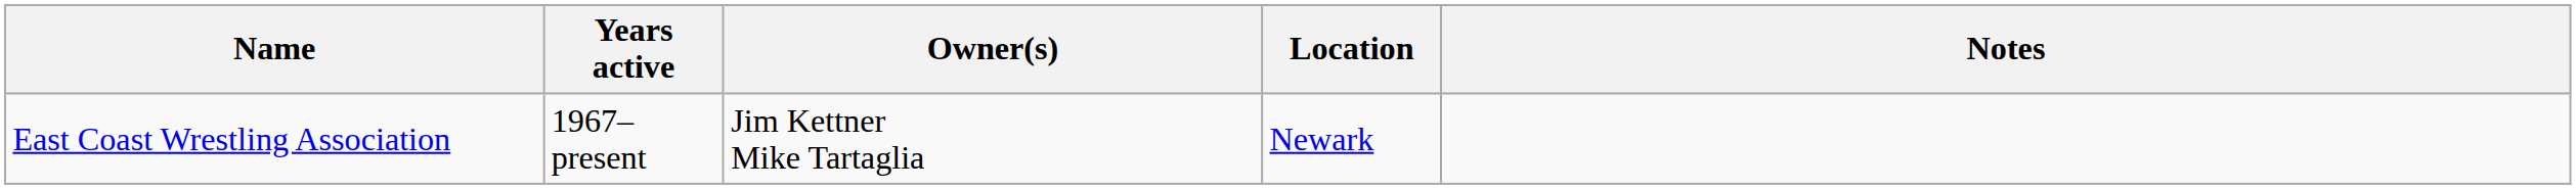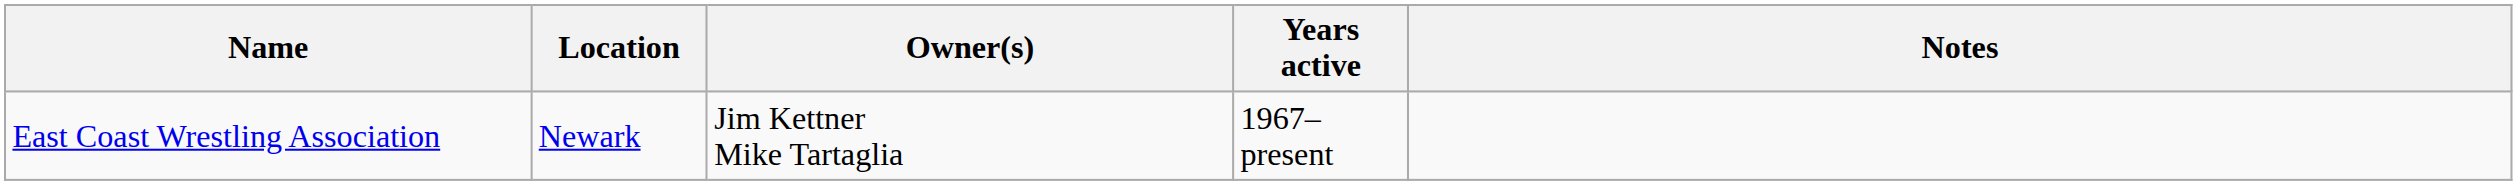columns swapped: Location <-> Years active
